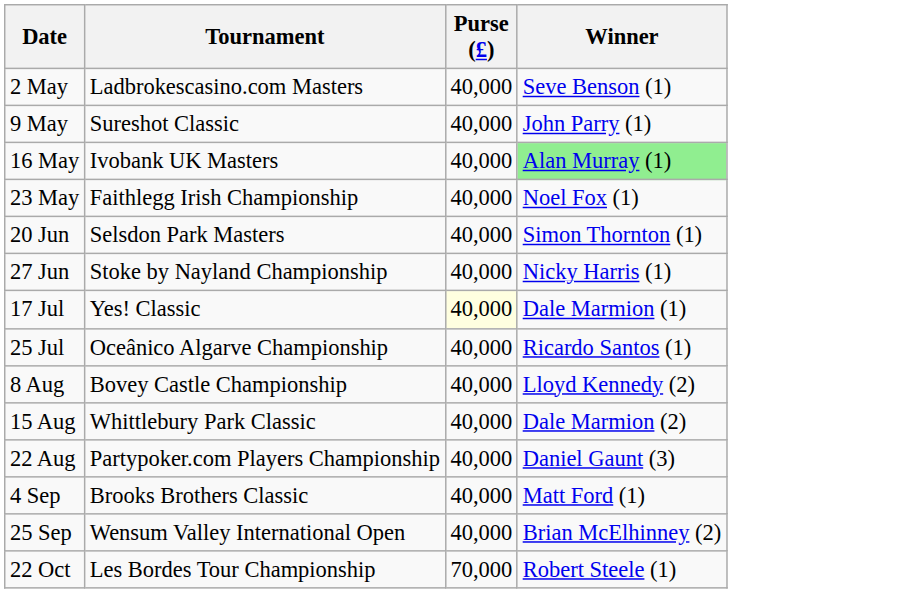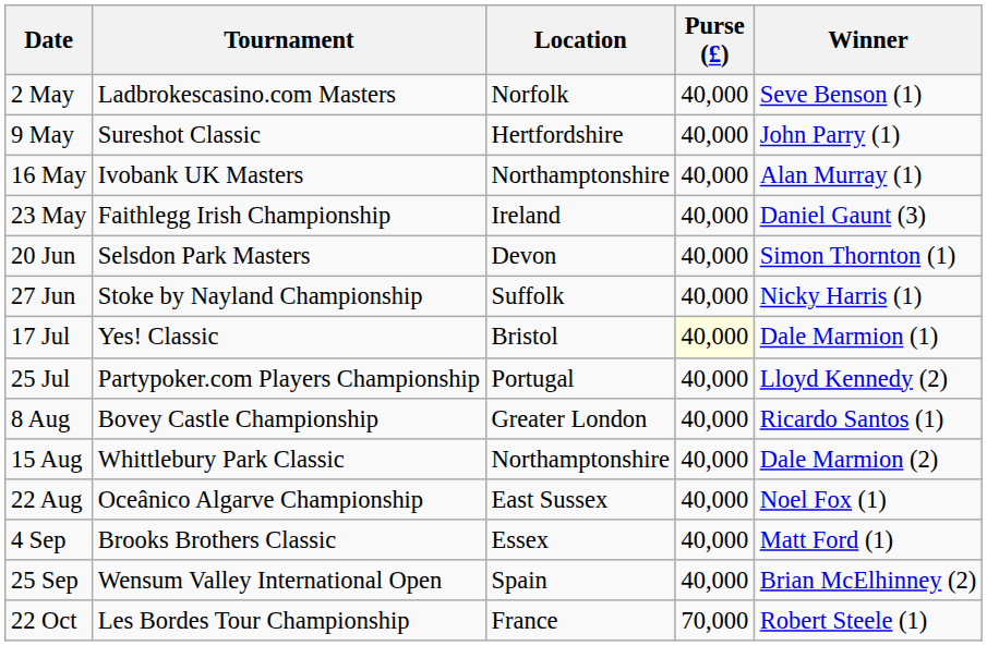+ column: Location | Norfolk | Hertfordshire | Northamptonshire | Ireland | Devon | Suffolk | Bristol | Portugal | Greater London | Northamptonshire | East Sussex | Essex | Spain | France
16 May | Winner: lightgreen background -> no background
23 May | Winner: Noel Fox (1) -> Daniel Gaunt (3)
25 Jul | Tournament: Oceânico Algarve Championship -> Partypoker.com Players Championship
25 Jul | Winner: Ricardo Santos (1) -> Lloyd Kennedy (2)
8 Aug | Winner: Lloyd Kennedy (2) -> Ricardo Santos (1)
22 Aug | Tournament: Partypoker.com Players Championship -> Oceânico Algarve Championship
22 Aug | Winner: Daniel Gaunt (3) -> Noel Fox (1)
